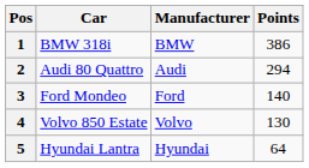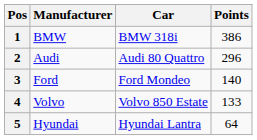columns swapped: Manufacturer <-> Car
2 | Points: 294 -> 296
4 | Points: 130 -> 133
